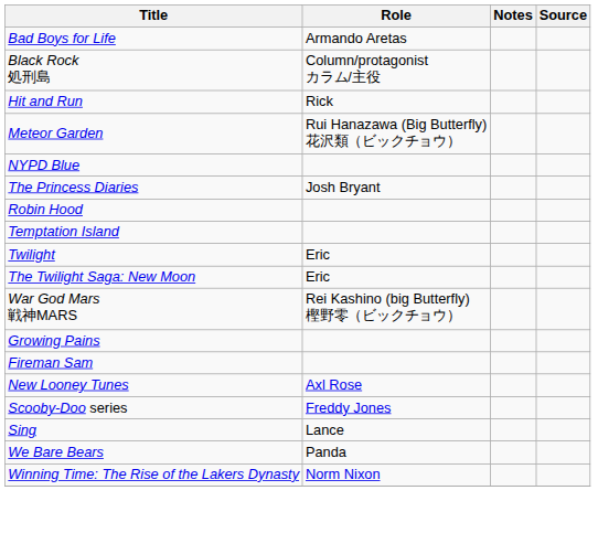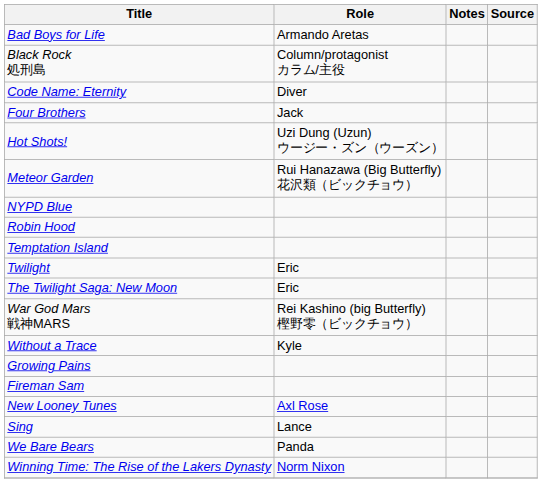+ row: Code Name: Eternity | Diver
+ row: Four Brothers | Jack
- row: Hit and Run | Rick
+ row: Hot Shots! | Uzi Dung (Uzun) ウージー・ズン（ウーズン）
- row: The Princess Diaries | Josh Bryant
+ row: Without a Trace | Kyle
- row: Scooby-Doo series | Freddy Jones
